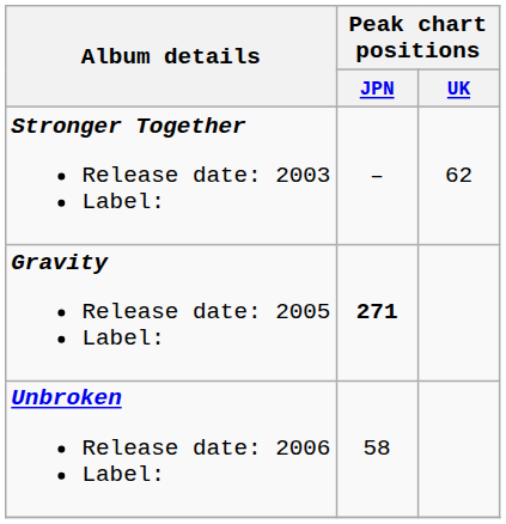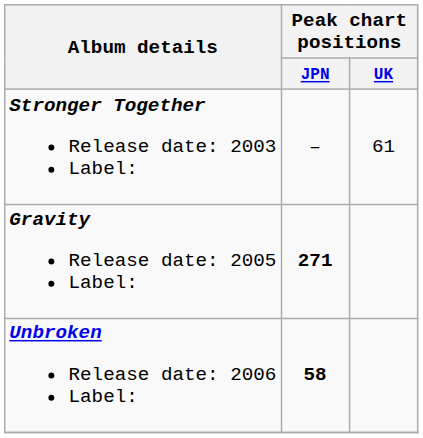Stronger Together Release date: 2003 Label: | Peak chart positions / UK: 62 -> 61
Unbroken Release date: 2006 Label: | Peak chart positions / JPN: normal -> bold
